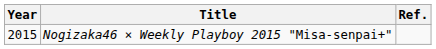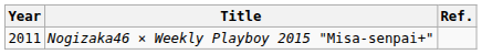Nogizaka46 × Weekly Playboy 2015 "Misa-senpai+" | Year: 2015 -> 2011
